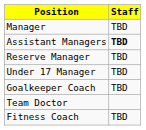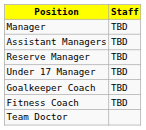Assistant Managers | Staff: bold -> normal
rows swapped: Fitness Coach <-> Team Doctor
